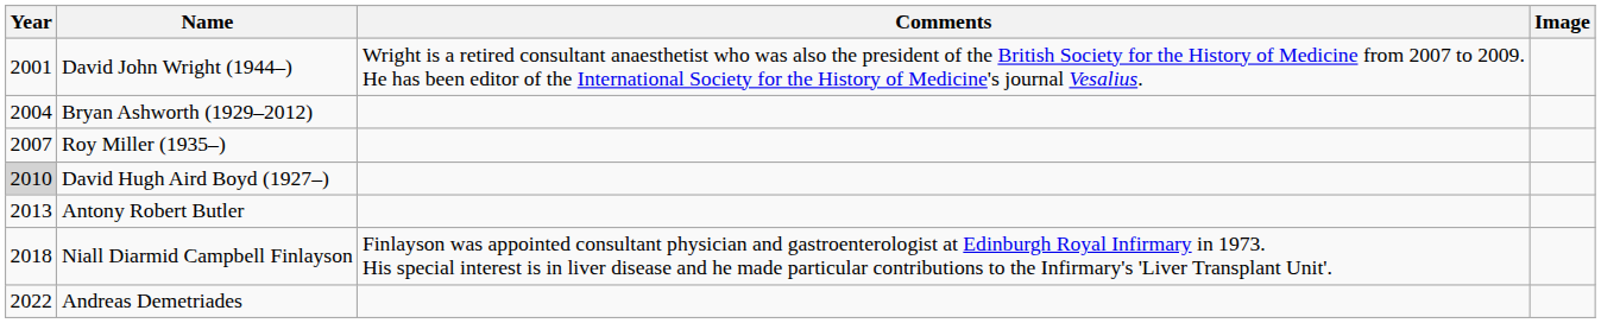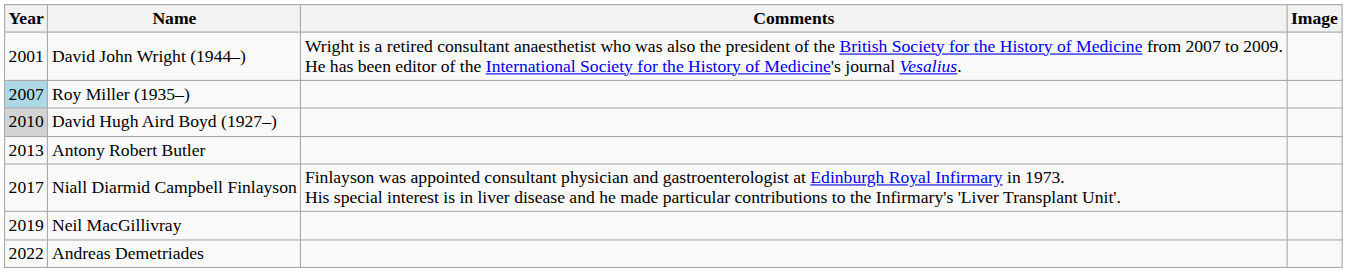- row: 2004 | Bryan Ashworth (1929–2012)
Roy Miller (1935–) | Year: no background -> lightblue background
Niall Diarmid Campbell Finlayson | Year: 2018 -> 2017
+ row: 2019 | Neil MacGillivray
